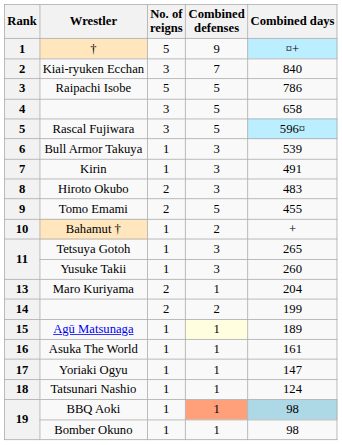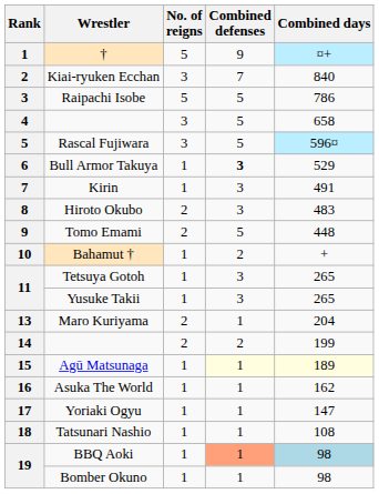Bull Armor Takuya | Combined defenses: normal -> bold
Bull Armor Takuya | Combined days: 539 -> 529
Tomo Emami | Combined days: 455 -> 448
Yusuke Takii | Combined days: 260 -> 265
Agū Matsunaga | Combined days: no background -> lightyellow background
Asuka The World | Combined days: 161 -> 162
Tatsunari Nashio | Combined days: 124 -> 108
